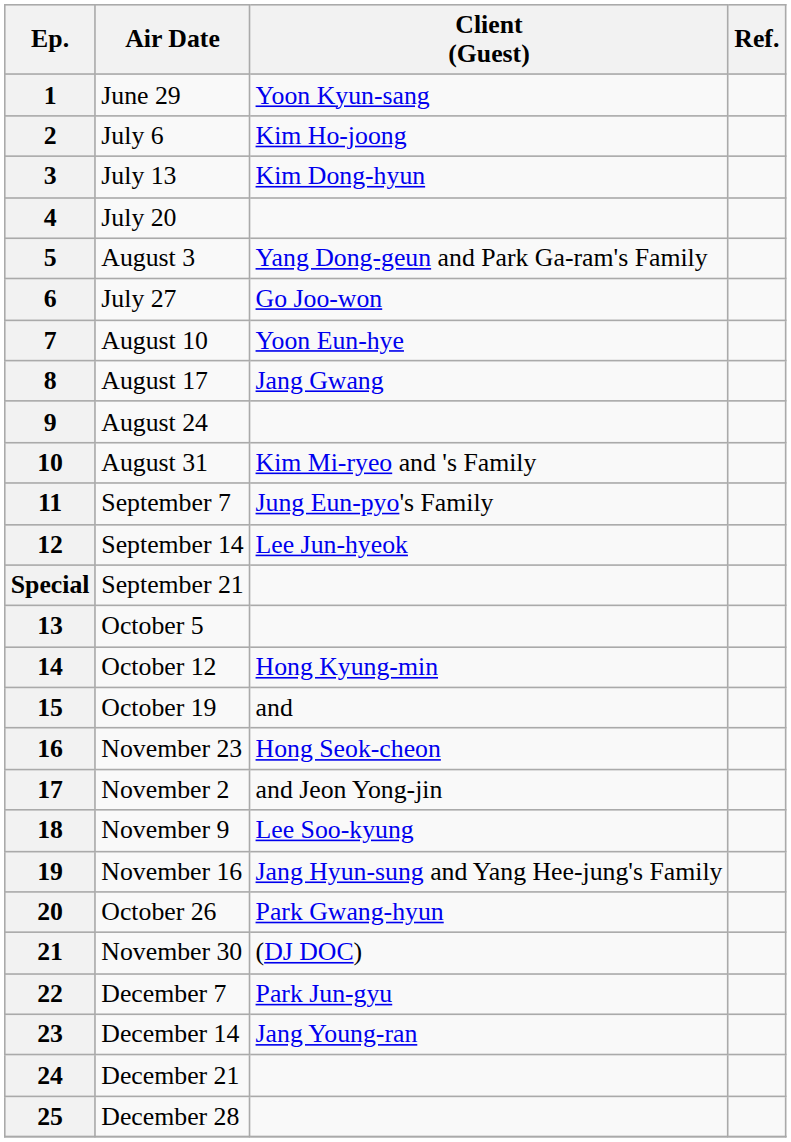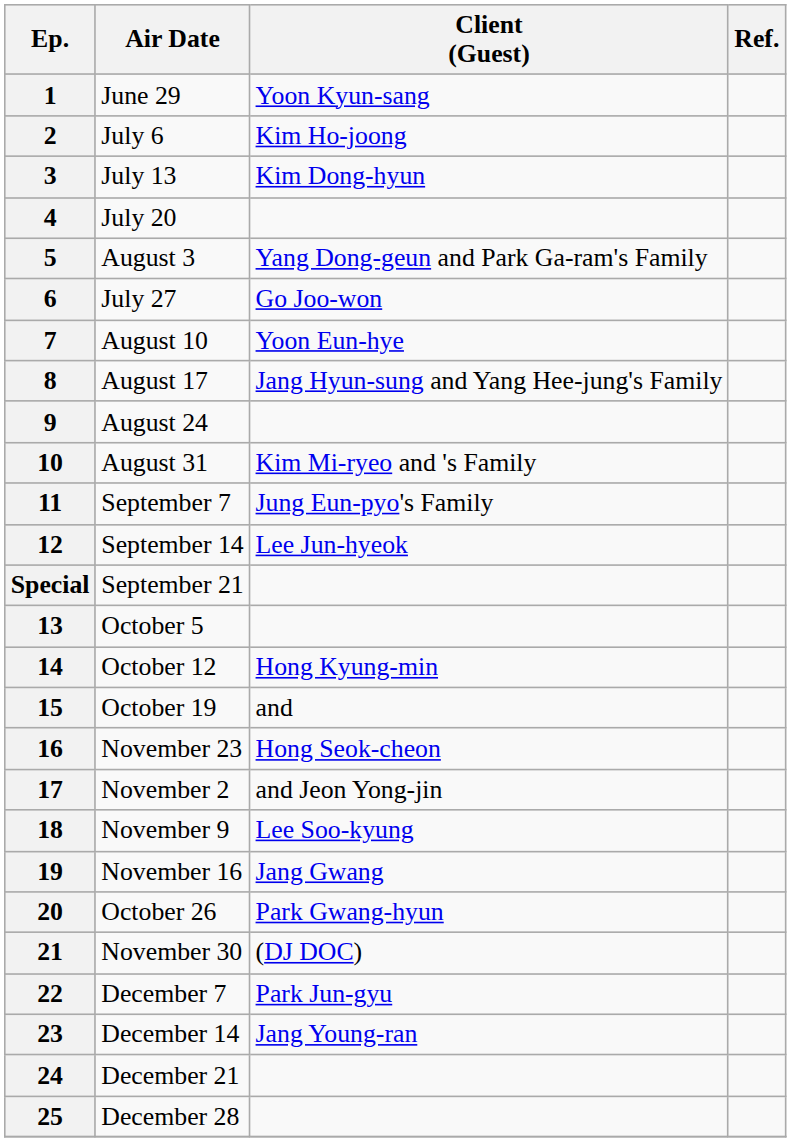8 | Client (Guest): Jang Gwang -> Jang Hyun-sung and Yang Hee-jung's Family
19 | Client (Guest): Jang Hyun-sung and Yang Hee-jung's Family -> Jang Gwang
